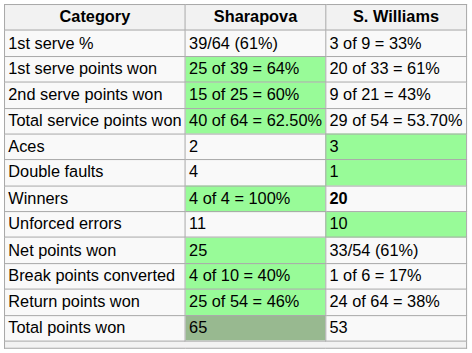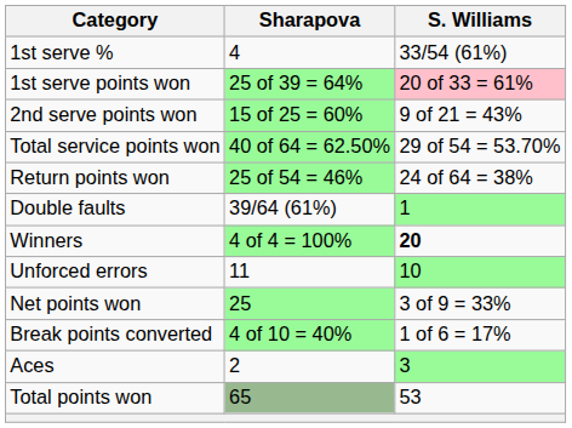1st serve % | Sharapova: 39/64 (61%) -> 4
1st serve % | S. Williams: 3 of 9 = 33% -> 33/54 (61%)
1st serve points won | S. Williams: no background -> pink background
rows swapped: Aces <-> Return points won
Double faults | Sharapova: 4 -> 39/64 (61%)
Net points won | S. Williams: 33/54 (61%) -> 3 of 9 = 33%
